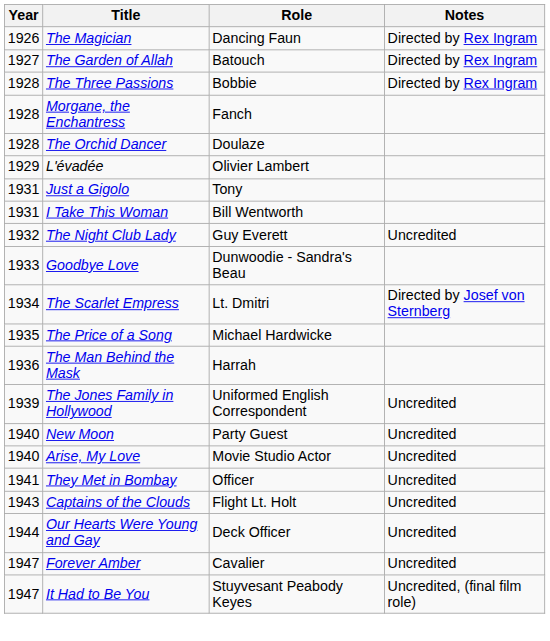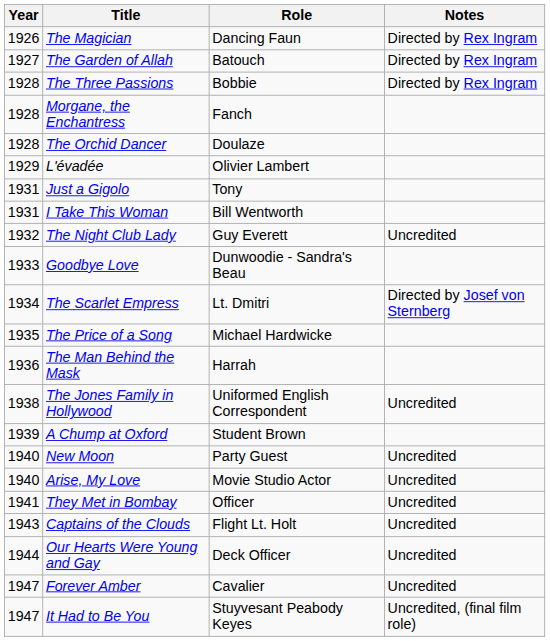The Jones Family in Hollywood | Year: 1939 -> 1938
+ row: 1939 | A Chump at Oxford | Student Brown
